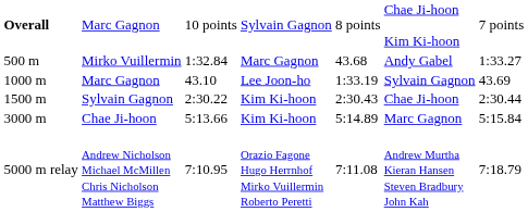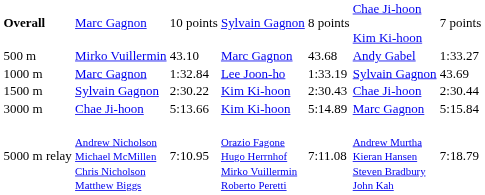Mirko Vuillermin | column 3: 1:32.84 -> 43.10
1000 m / Marc Gagnon | column 3: 43.10 -> 1:32.84
